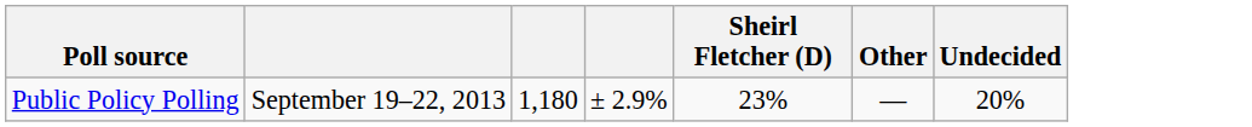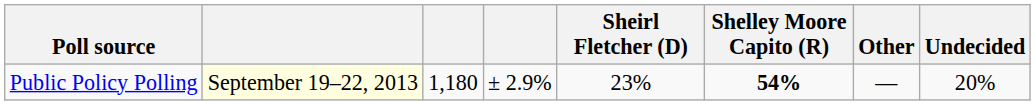+ column: Shelley Moore Capito (R) | 54%
Public Policy Polling | column 2: no background -> lightyellow background
